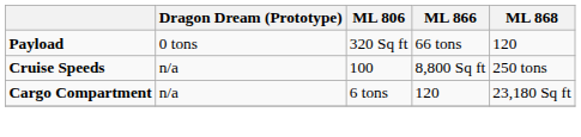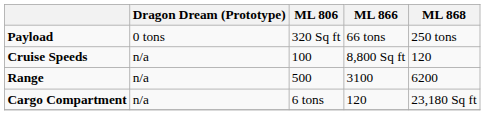Payload | ML 868: 120 -> 250 tons
Cruise Speeds | ML 868: 250 tons -> 120
+ row: Range | n/a | 500 | 3100 | 6200
